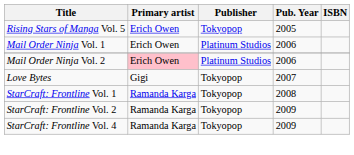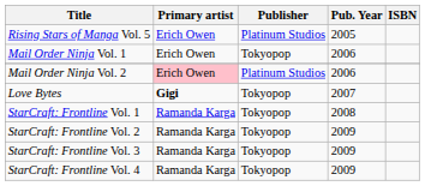Rising Stars of Manga Vol. 5 | Publisher: Tokyopop -> Platinum Studios
Mail Order Ninja Vol. 1 | Publisher: Platinum Studios -> Tokyopop
Love Bytes | Primary artist: normal -> bold
+ row: StarCraft: Frontline Vol. 3 | Ramanda Karga | Tokyopop | 2009
